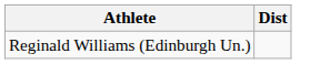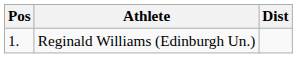+ column: Pos | 1.
